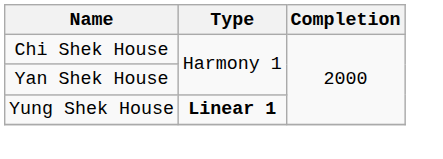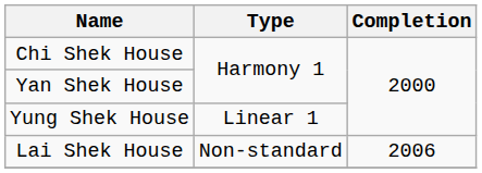Yung Shek House | Type: bold -> normal
+ row: Lai Shek House | Non-standard | 2006
